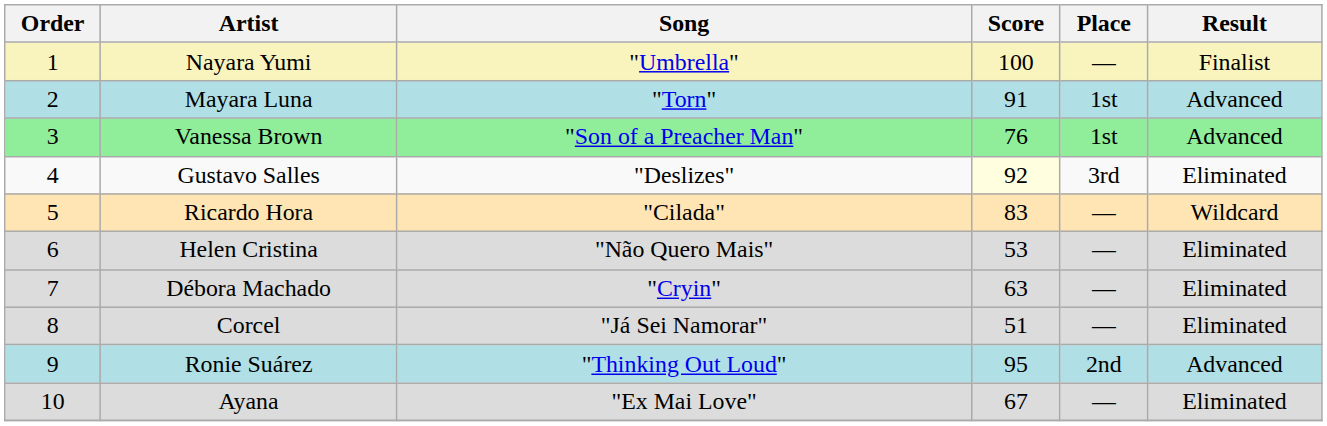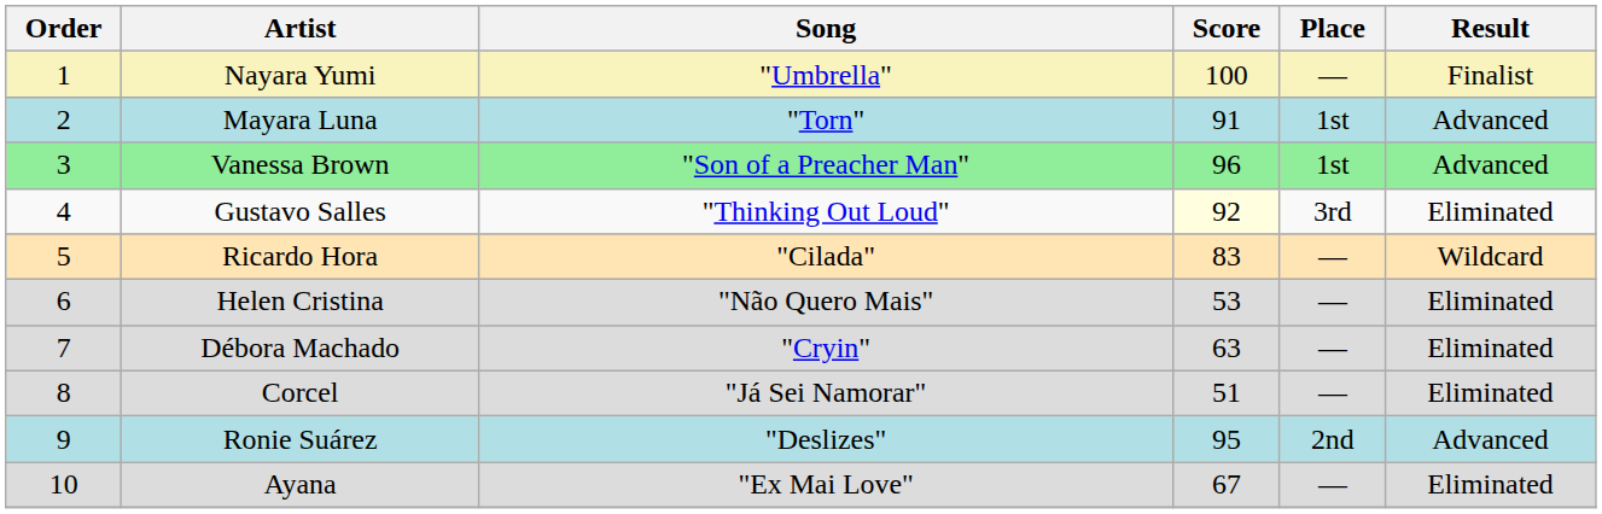Vanessa Brown | Score: 76 -> 96
Gustavo Salles | Song: "Deslizes" -> "Thinking Out Loud"
Ronie Suárez | Song: "Thinking Out Loud" -> "Deslizes"
